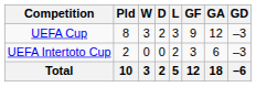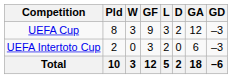columns swapped: D <-> GF
